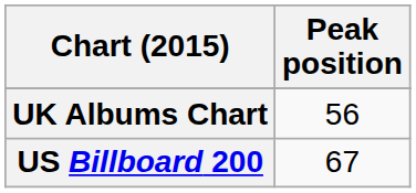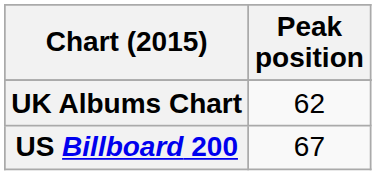UK Albums Chart | Peak position: 56 -> 62
